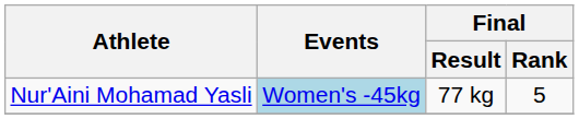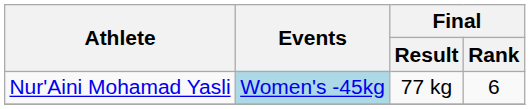Nur'Aini Mohamad Yasli | Final / Rank: 5 -> 6
